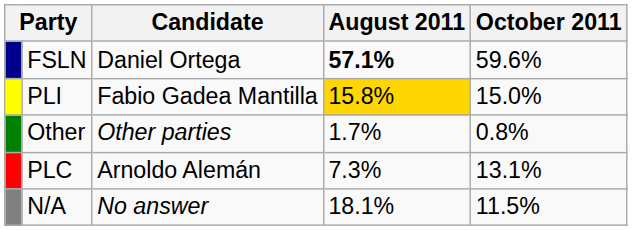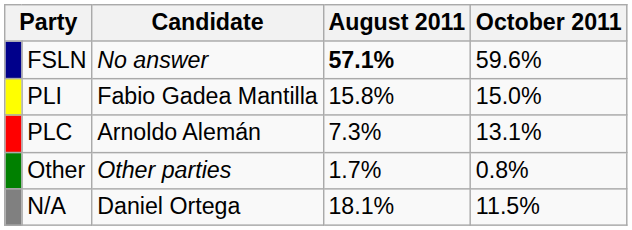FSLN | Candidate: Daniel Ortega -> No answer
PLI | August 2011: gold background -> no background
rows swapped: PLC <-> Other
N/A | Candidate: No answer -> Daniel Ortega
